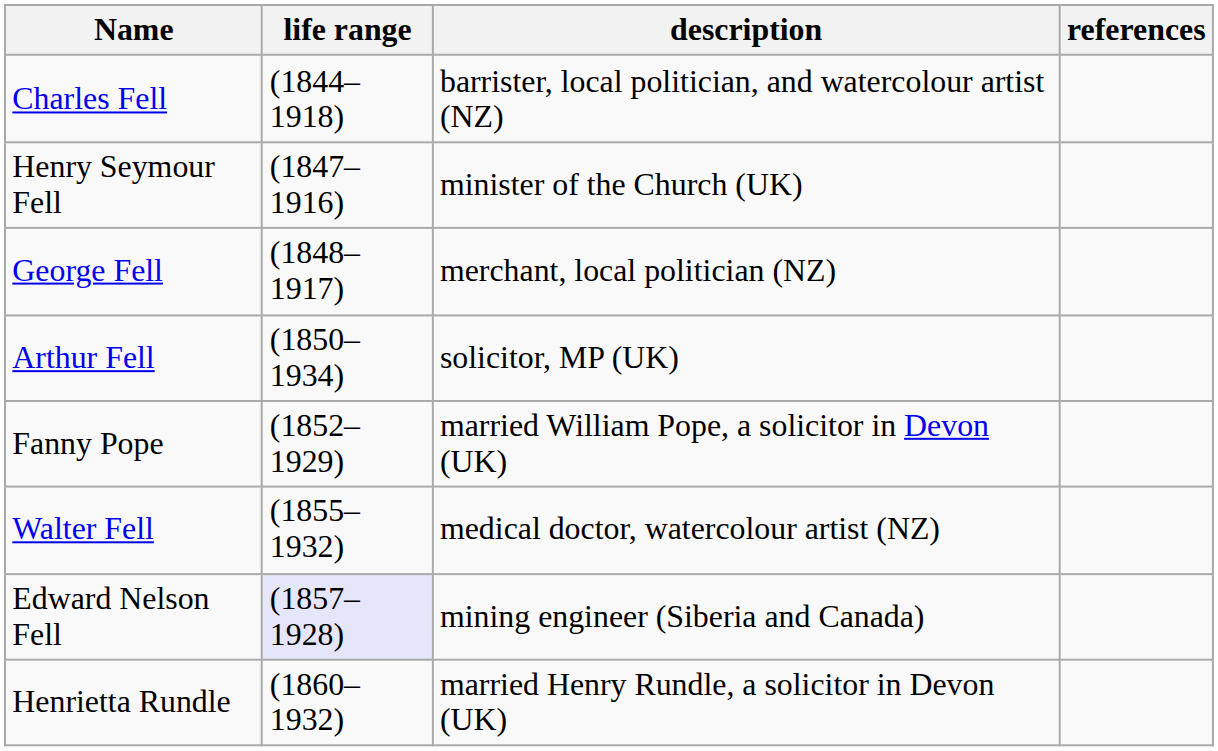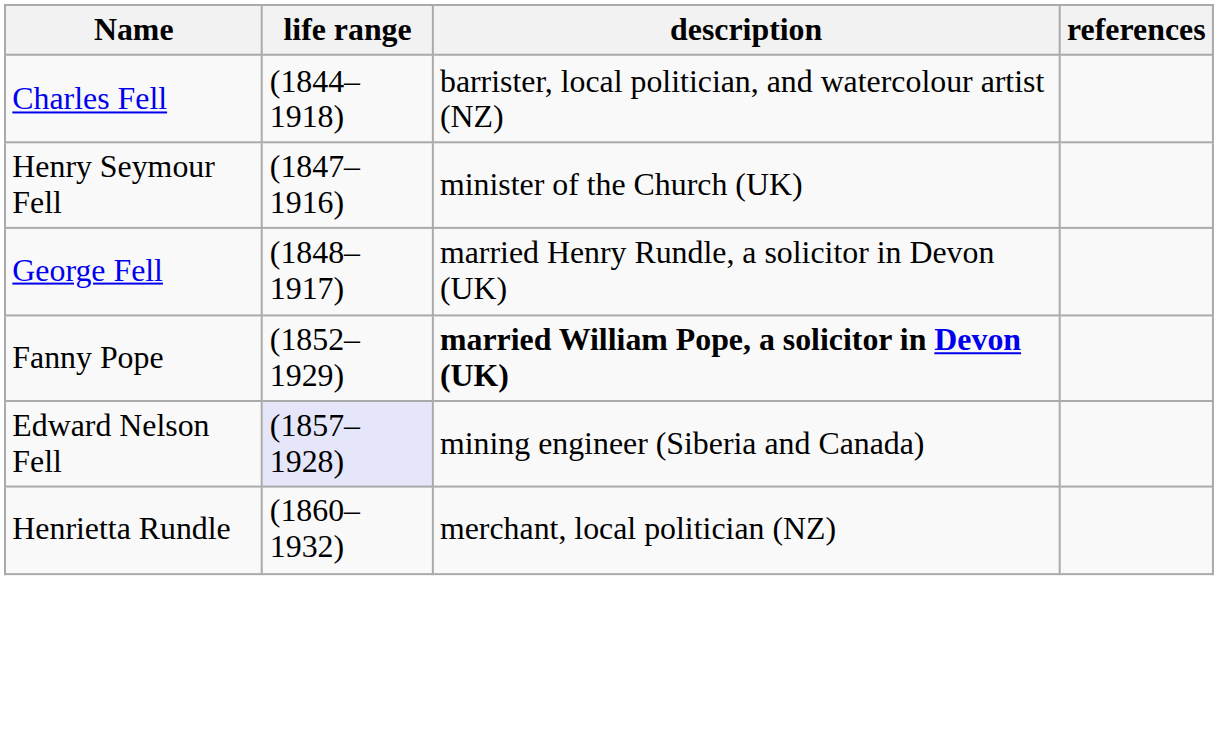George Fell | description: merchant, local politician (NZ) -> married Henry Rundle, a solicitor in Devon (UK)
- row: Arthur Fell | (1850–1934) | solicitor, MP (UK)
Fanny Pope | description: normal -> bold
- row: Walter Fell | (1855–1932) | medical doctor, watercolour artist (NZ)
Henrietta Rundle | description: married Henry Rundle, a solicitor in Devon (UK) -> merchant, local politician (NZ)
